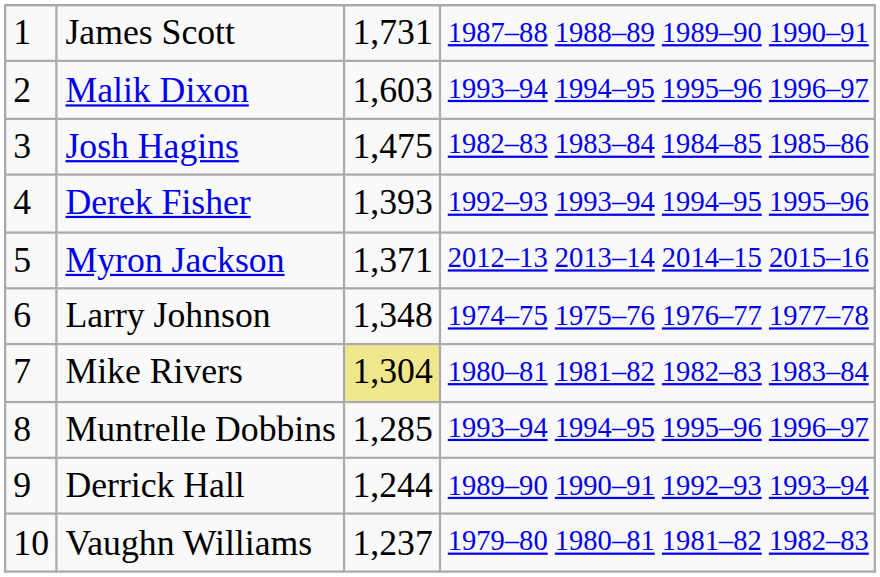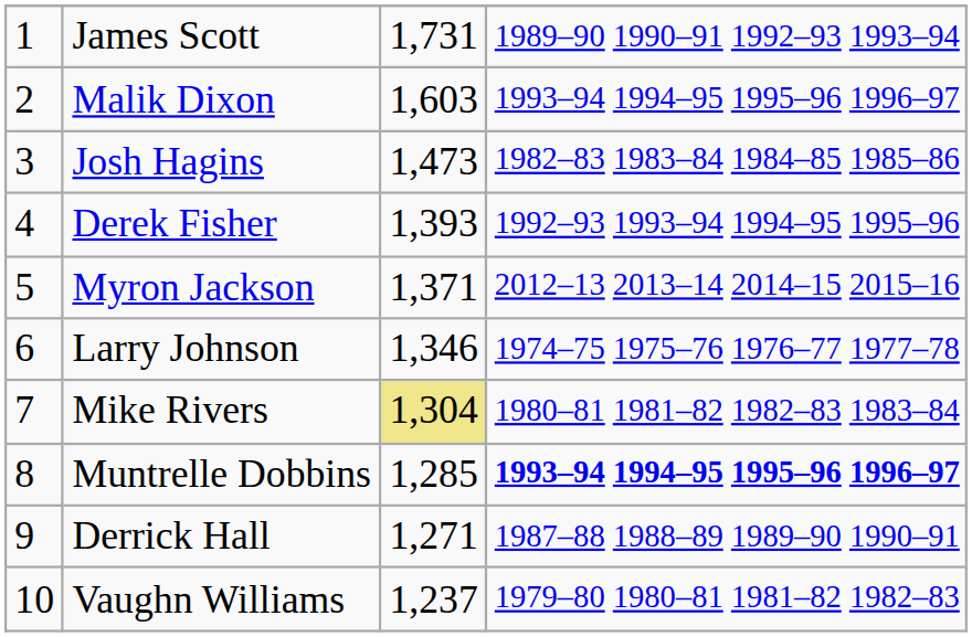James Scott | column 4: 1987–88 1988–89 1989–90 1990–91 -> 1989–90 1990–91 1992–93 1993–94
Josh Hagins | column 3: 1,475 -> 1,473
Larry Johnson | column 3: 1,348 -> 1,346
Muntrelle Dobbins | column 4: normal -> bold
Derrick Hall | column 3: 1,244 -> 1,271
Derrick Hall | column 4: 1989–90 1990–91 1992–93 1993–94 -> 1987–88 1988–89 1989–90 1990–91
